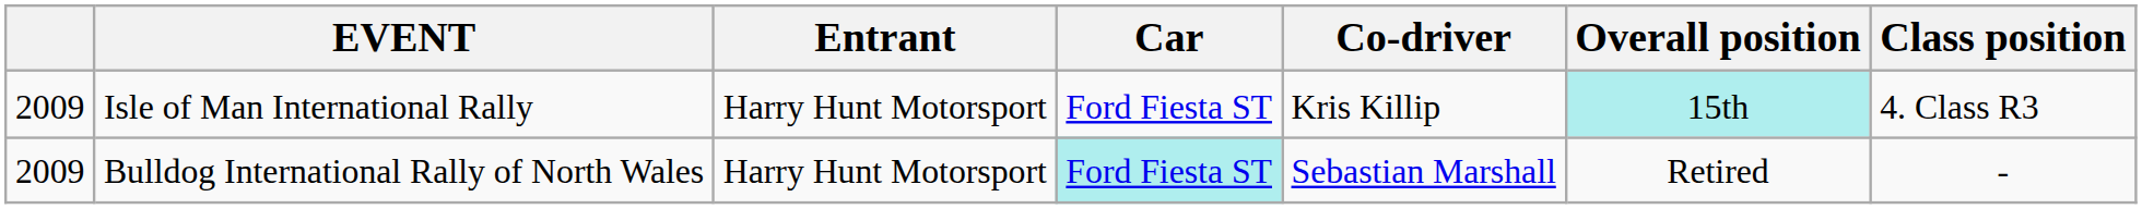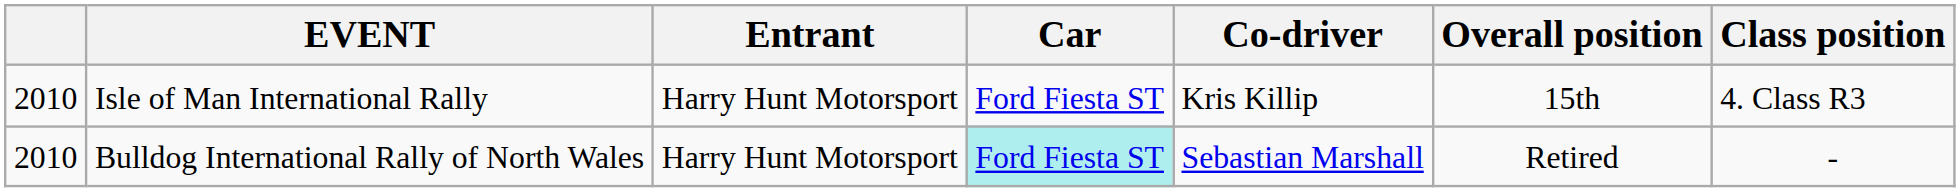Isle of Man International Rally | column 1: 2009 -> 2010
Isle of Man International Rally | Overall position: paleturquoise background -> no background
Bulldog International Rally of North Wales | column 1: 2009 -> 2010
